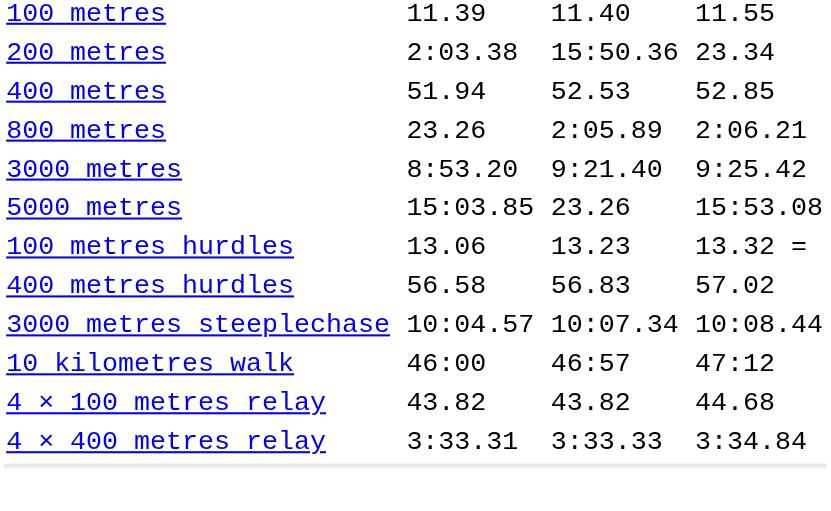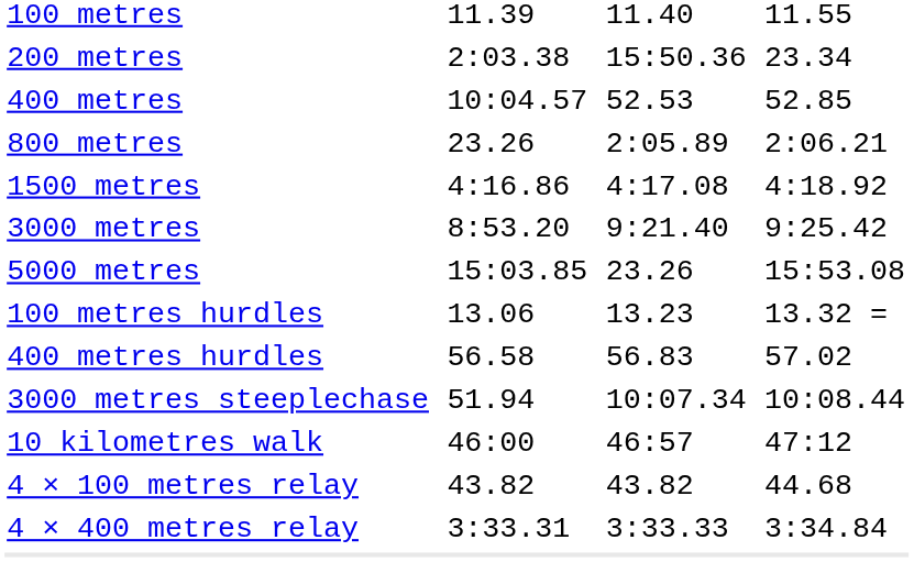400 metres | column 3: 51.94 -> 10:04.57
+ row: 1500 metres | 4:16.86 | 4:17.08 | 4:18.92
3000 metres steeplechase | column 3: 10:04.57 -> 51.94
